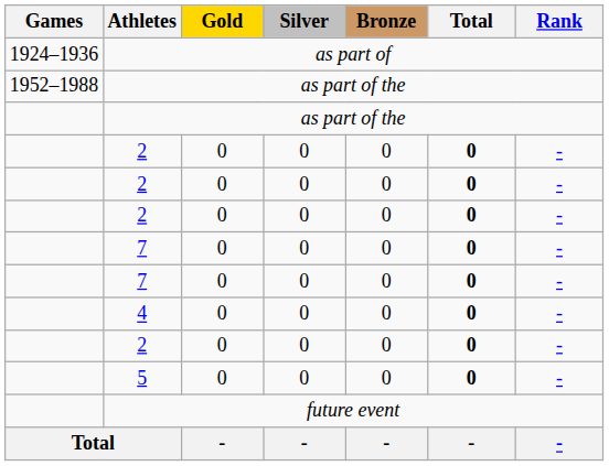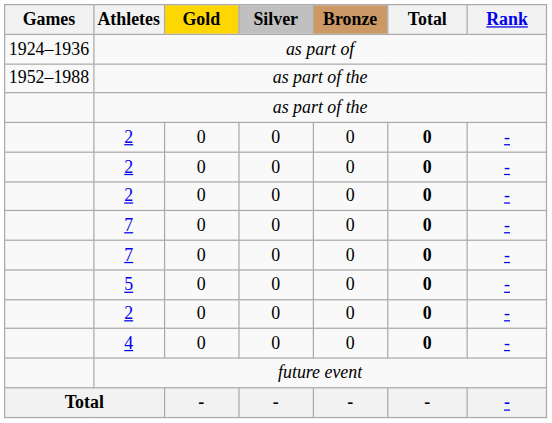rows swapped: 4 <-> 5
